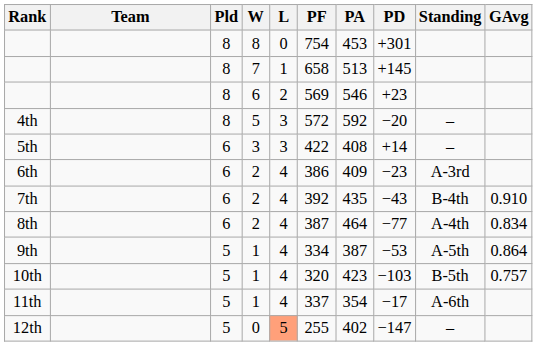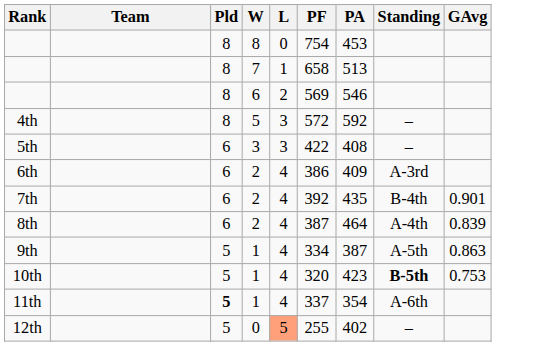- column: PD | +301 | +145 | +23 | −20 | +14 | −23 | −43 | −77 | −53 | −103 | −17 | −147
7th | GAvg: 0.910 -> 0.901
8th | GAvg: 0.834 -> 0.839
9th | GAvg: 0.864 -> 0.863
10th | Standing: normal -> bold
10th | GAvg: 0.757 -> 0.753
11th | Pld: normal -> bold
